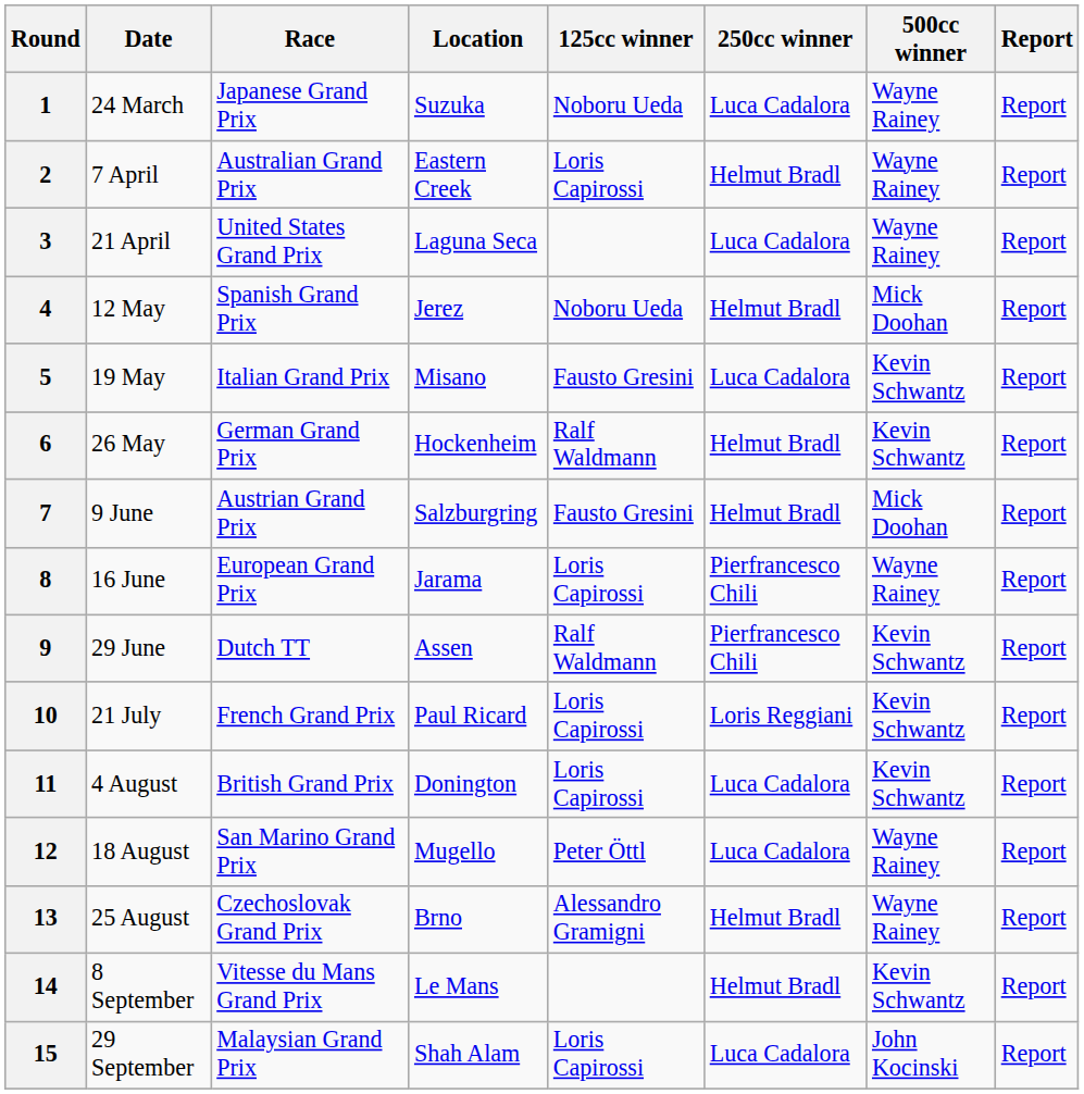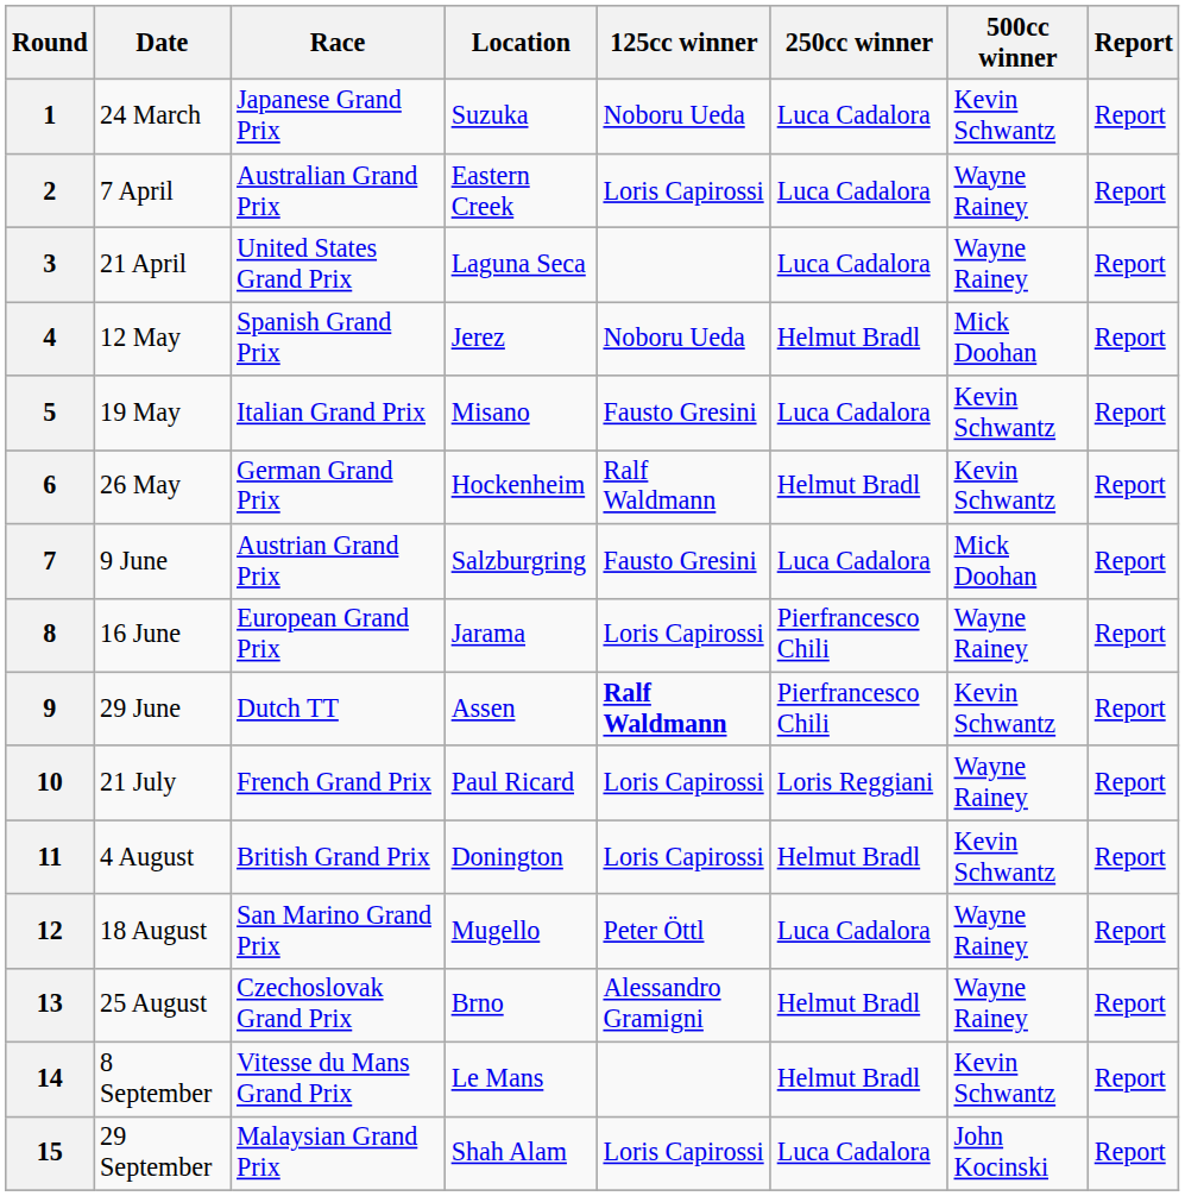1 | 500cc winner: Wayne Rainey -> Kevin Schwantz
2 | 250cc winner: Helmut Bradl -> Luca Cadalora
7 | 250cc winner: Helmut Bradl -> Luca Cadalora
9 | 125cc winner: normal -> bold
10 | 500cc winner: Kevin Schwantz -> Wayne Rainey
11 | 250cc winner: Luca Cadalora -> Helmut Bradl
